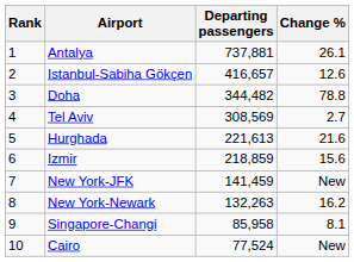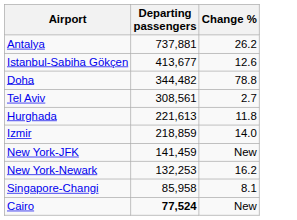- column: Rank | 1 | 2 | 3 | 4 | 5 | 6 | 7 | 8 | 9 | 10
Antalya | Change %: 26.1 -> 26.2
Istanbul-Sabiha Gökçen | Departing passengers: 416,657 -> 413,677
Tel Aviv | Departing passengers: 308,569 -> 308,561
Hurghada | Change %: 21.6 -> 11.8
Izmir | Change %: 15.6 -> 14.0
New York-Newark | Departing passengers: 132,263 -> 132,253
Cairo | Departing passengers: normal -> bold
